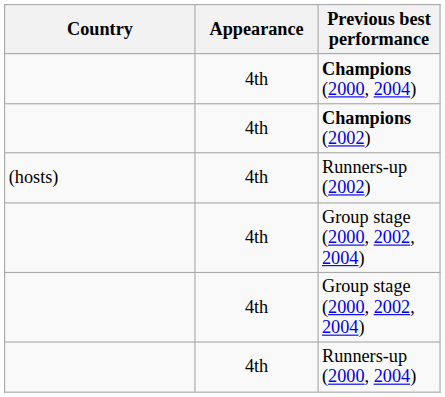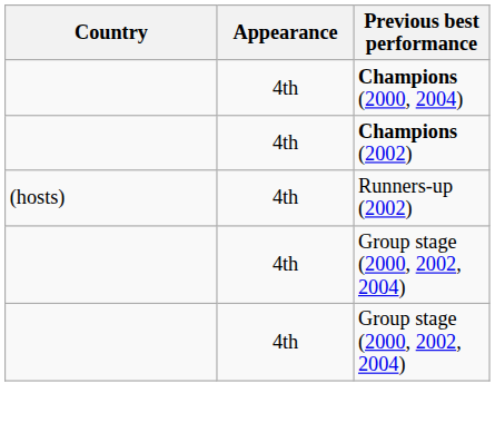- row: 4th | Runners-up (2000, 2004)
